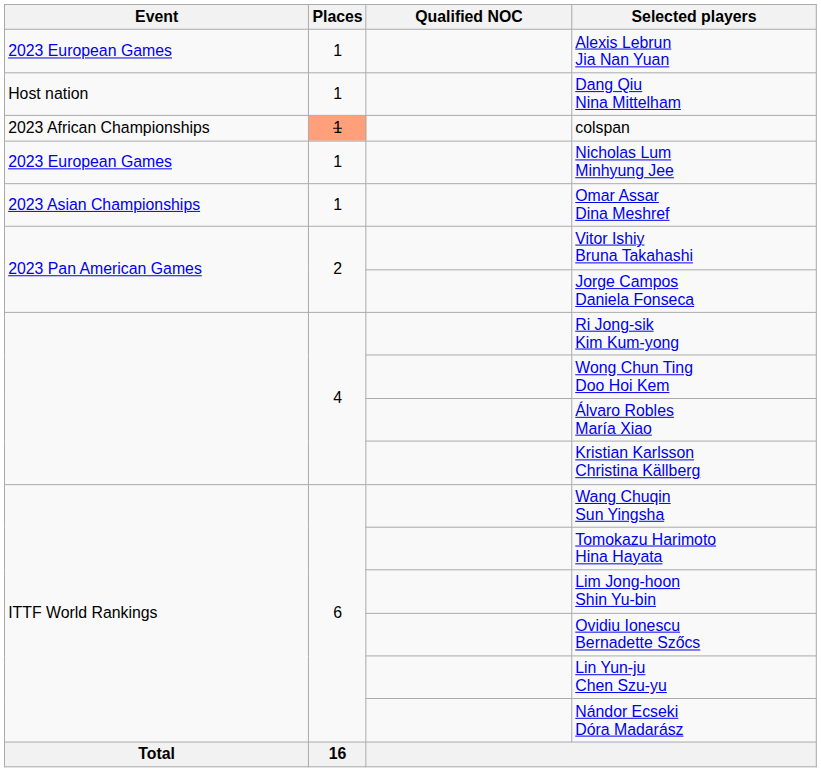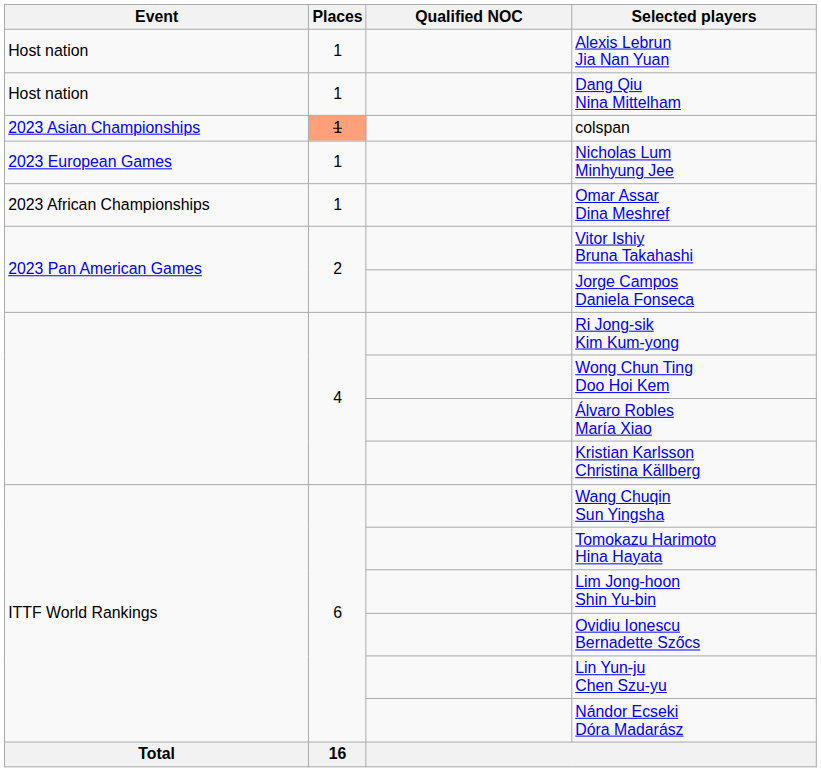Alexis Lebrun Jia Nan Yuan | Event: 2023 European Games -> Host nation
colspan | Event: 2023 African Championships -> 2023 Asian Championships
Omar Assar Dina Meshref | Event: 2023 Asian Championships -> 2023 African Championships
